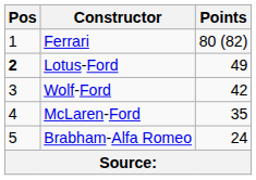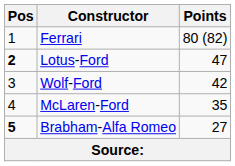Lotus-Ford | Points: 49 -> 47
Brabham-Alfa Romeo | Pos: normal -> bold
Brabham-Alfa Romeo | Points: 24 -> 27
